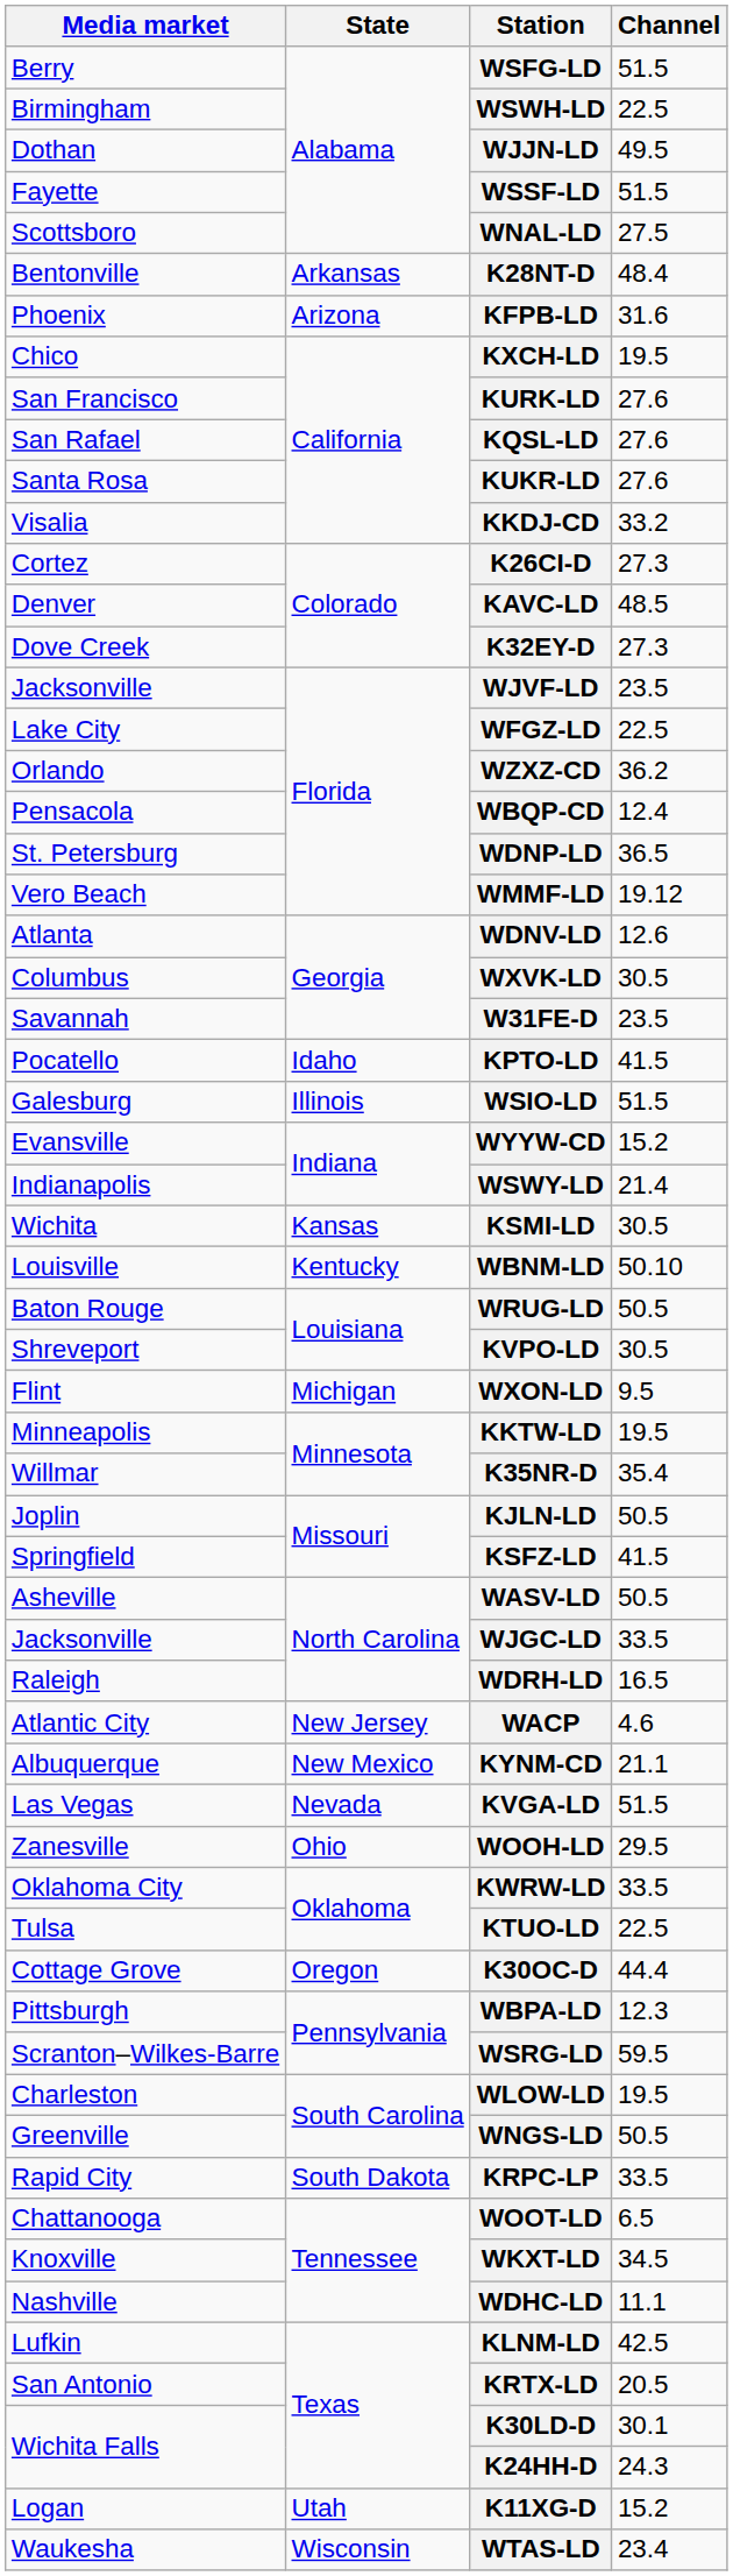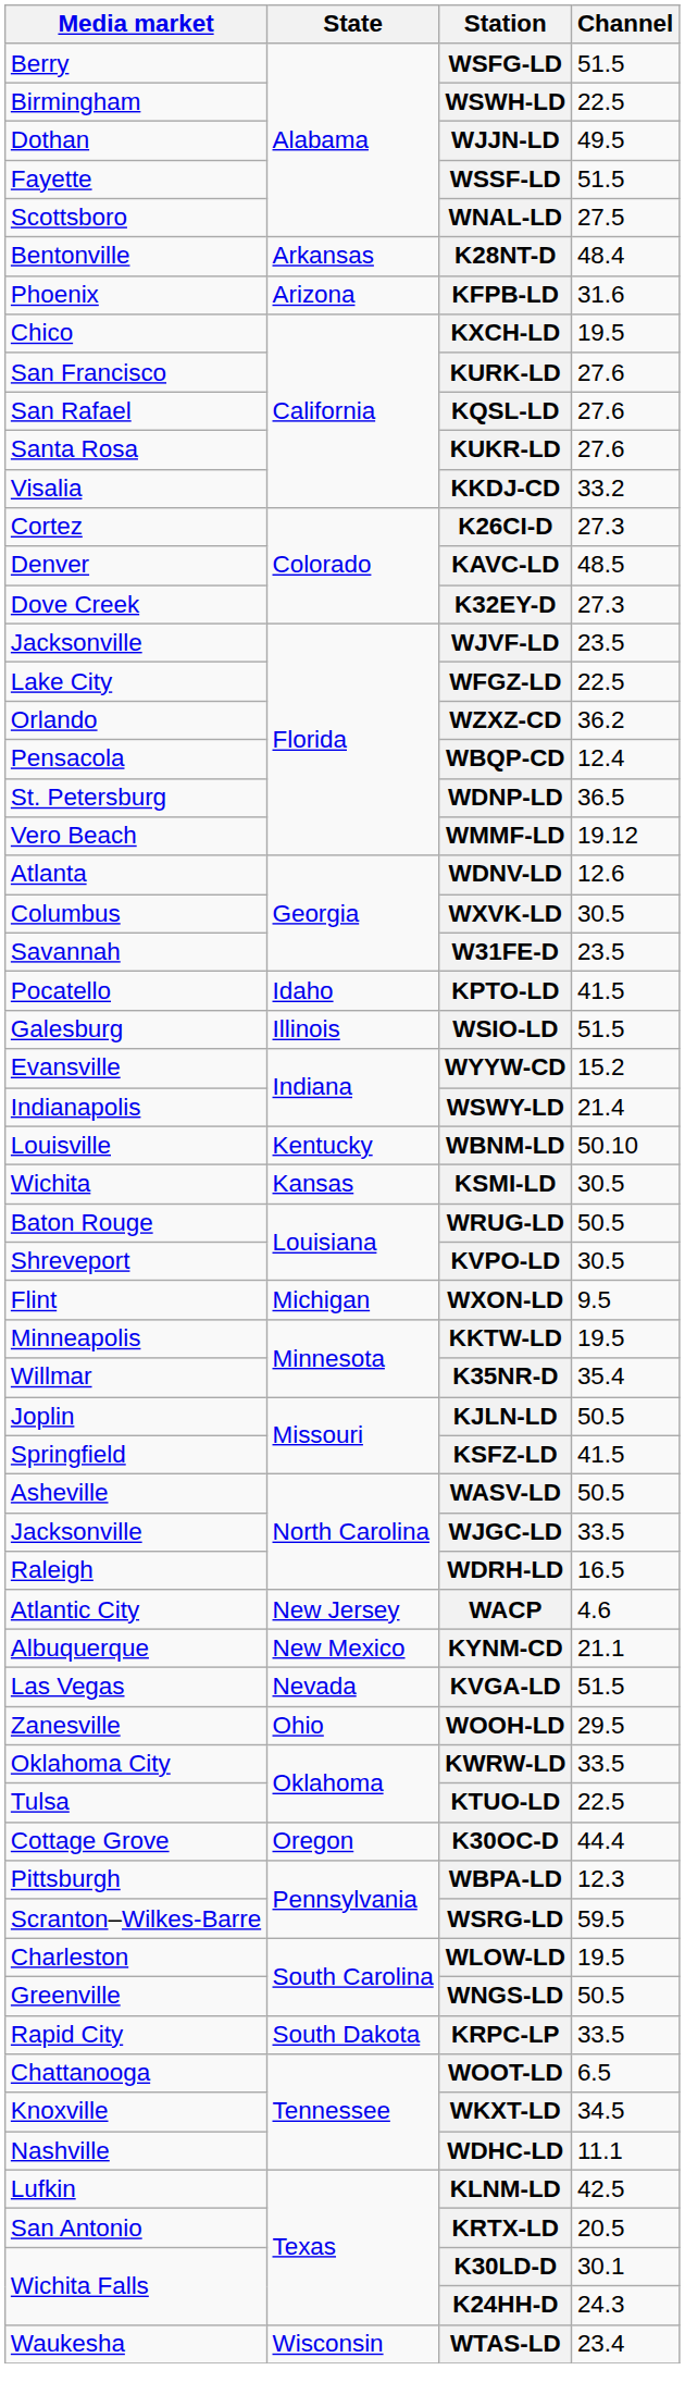rows swapped: KSMI-LD <-> WBNM-LD
- row: Logan | Utah | K11XG-D | 15.2
